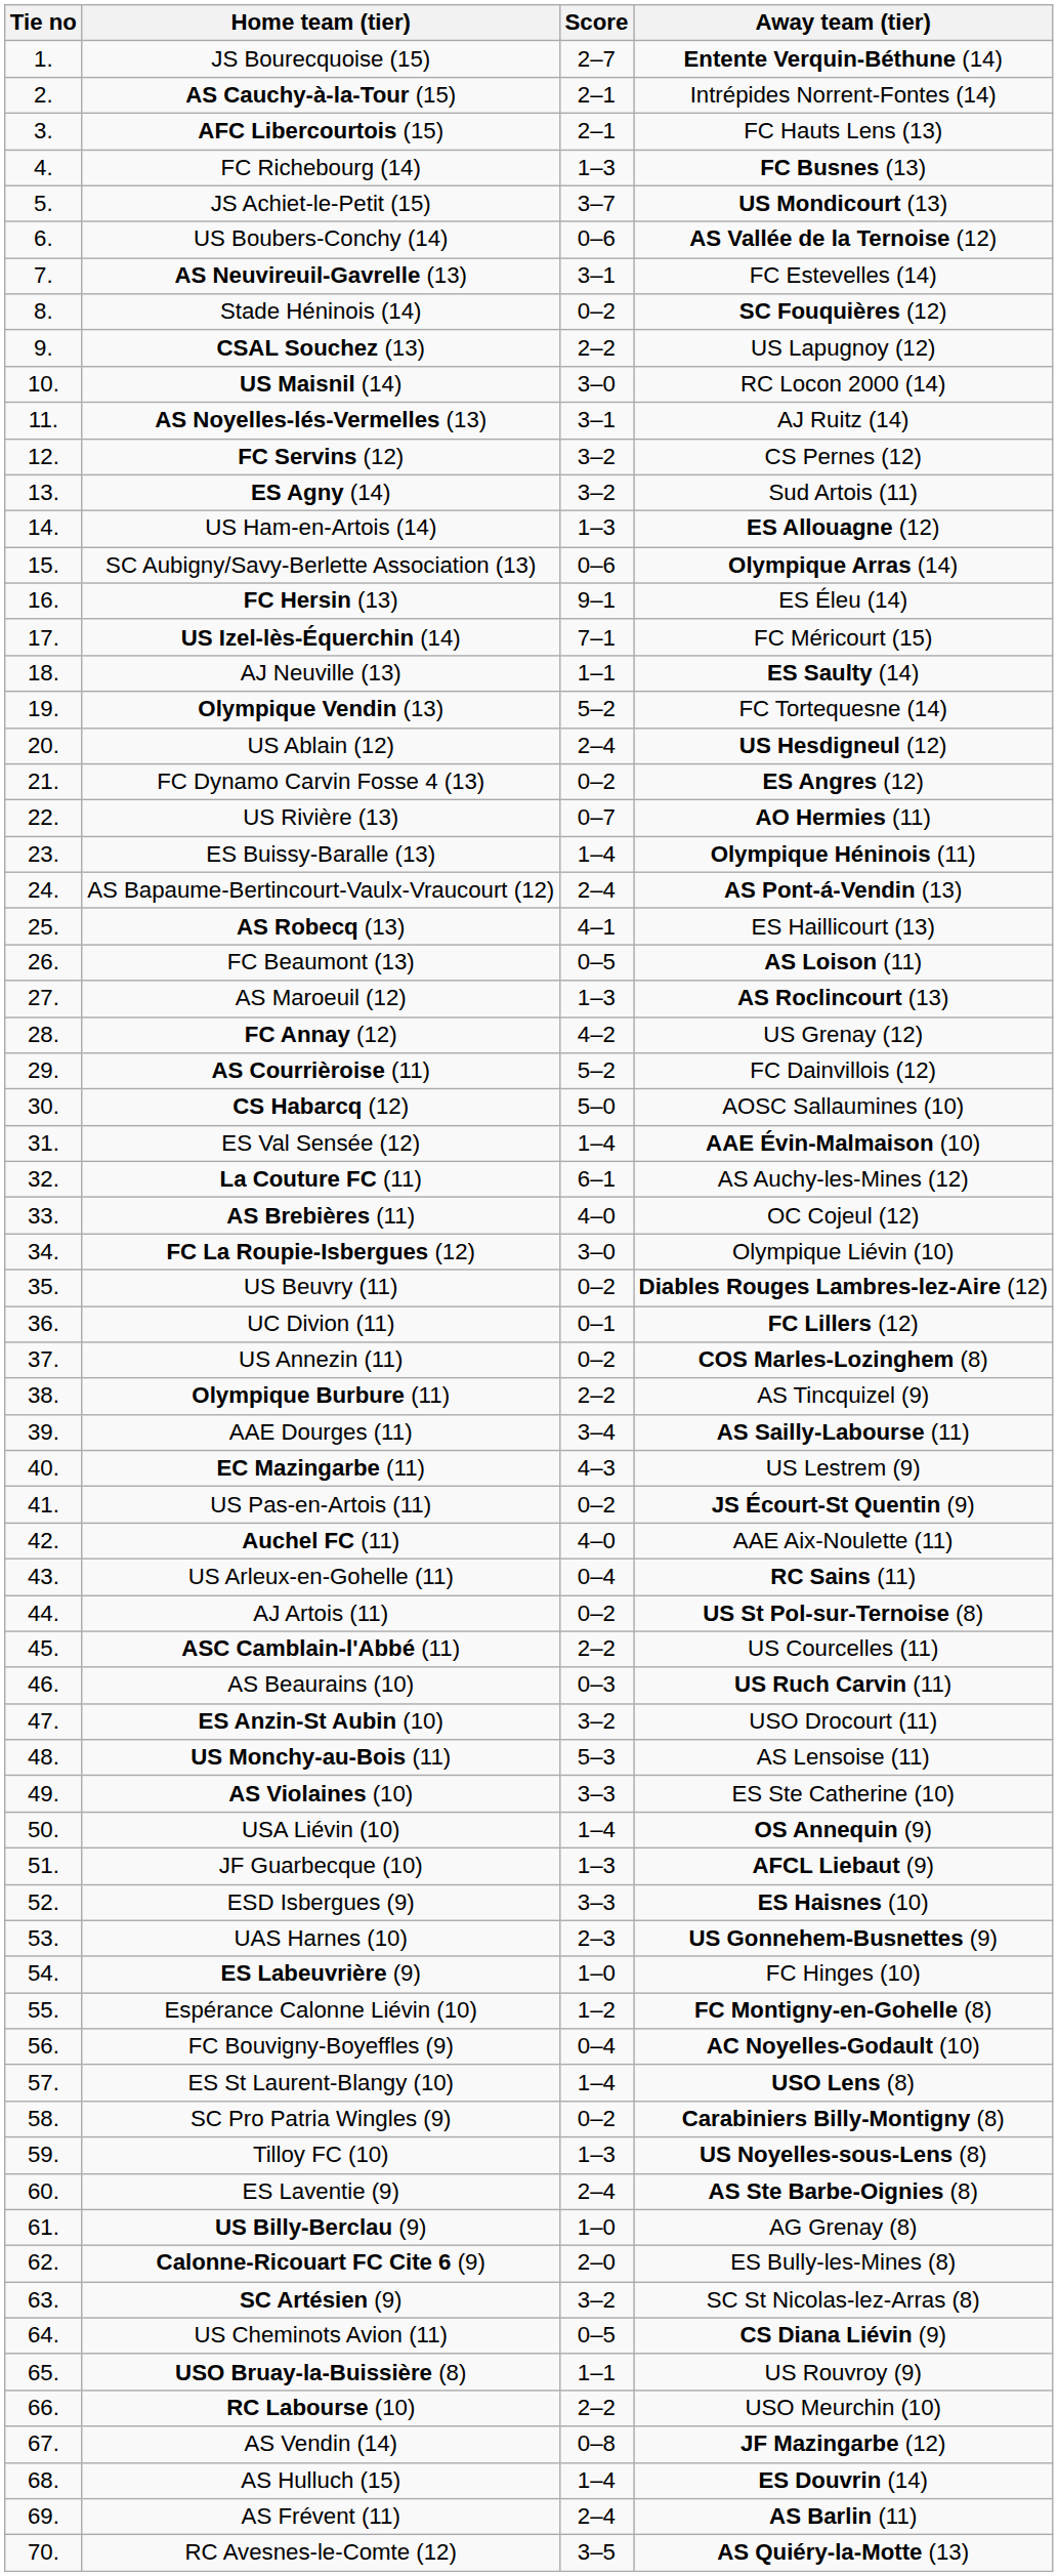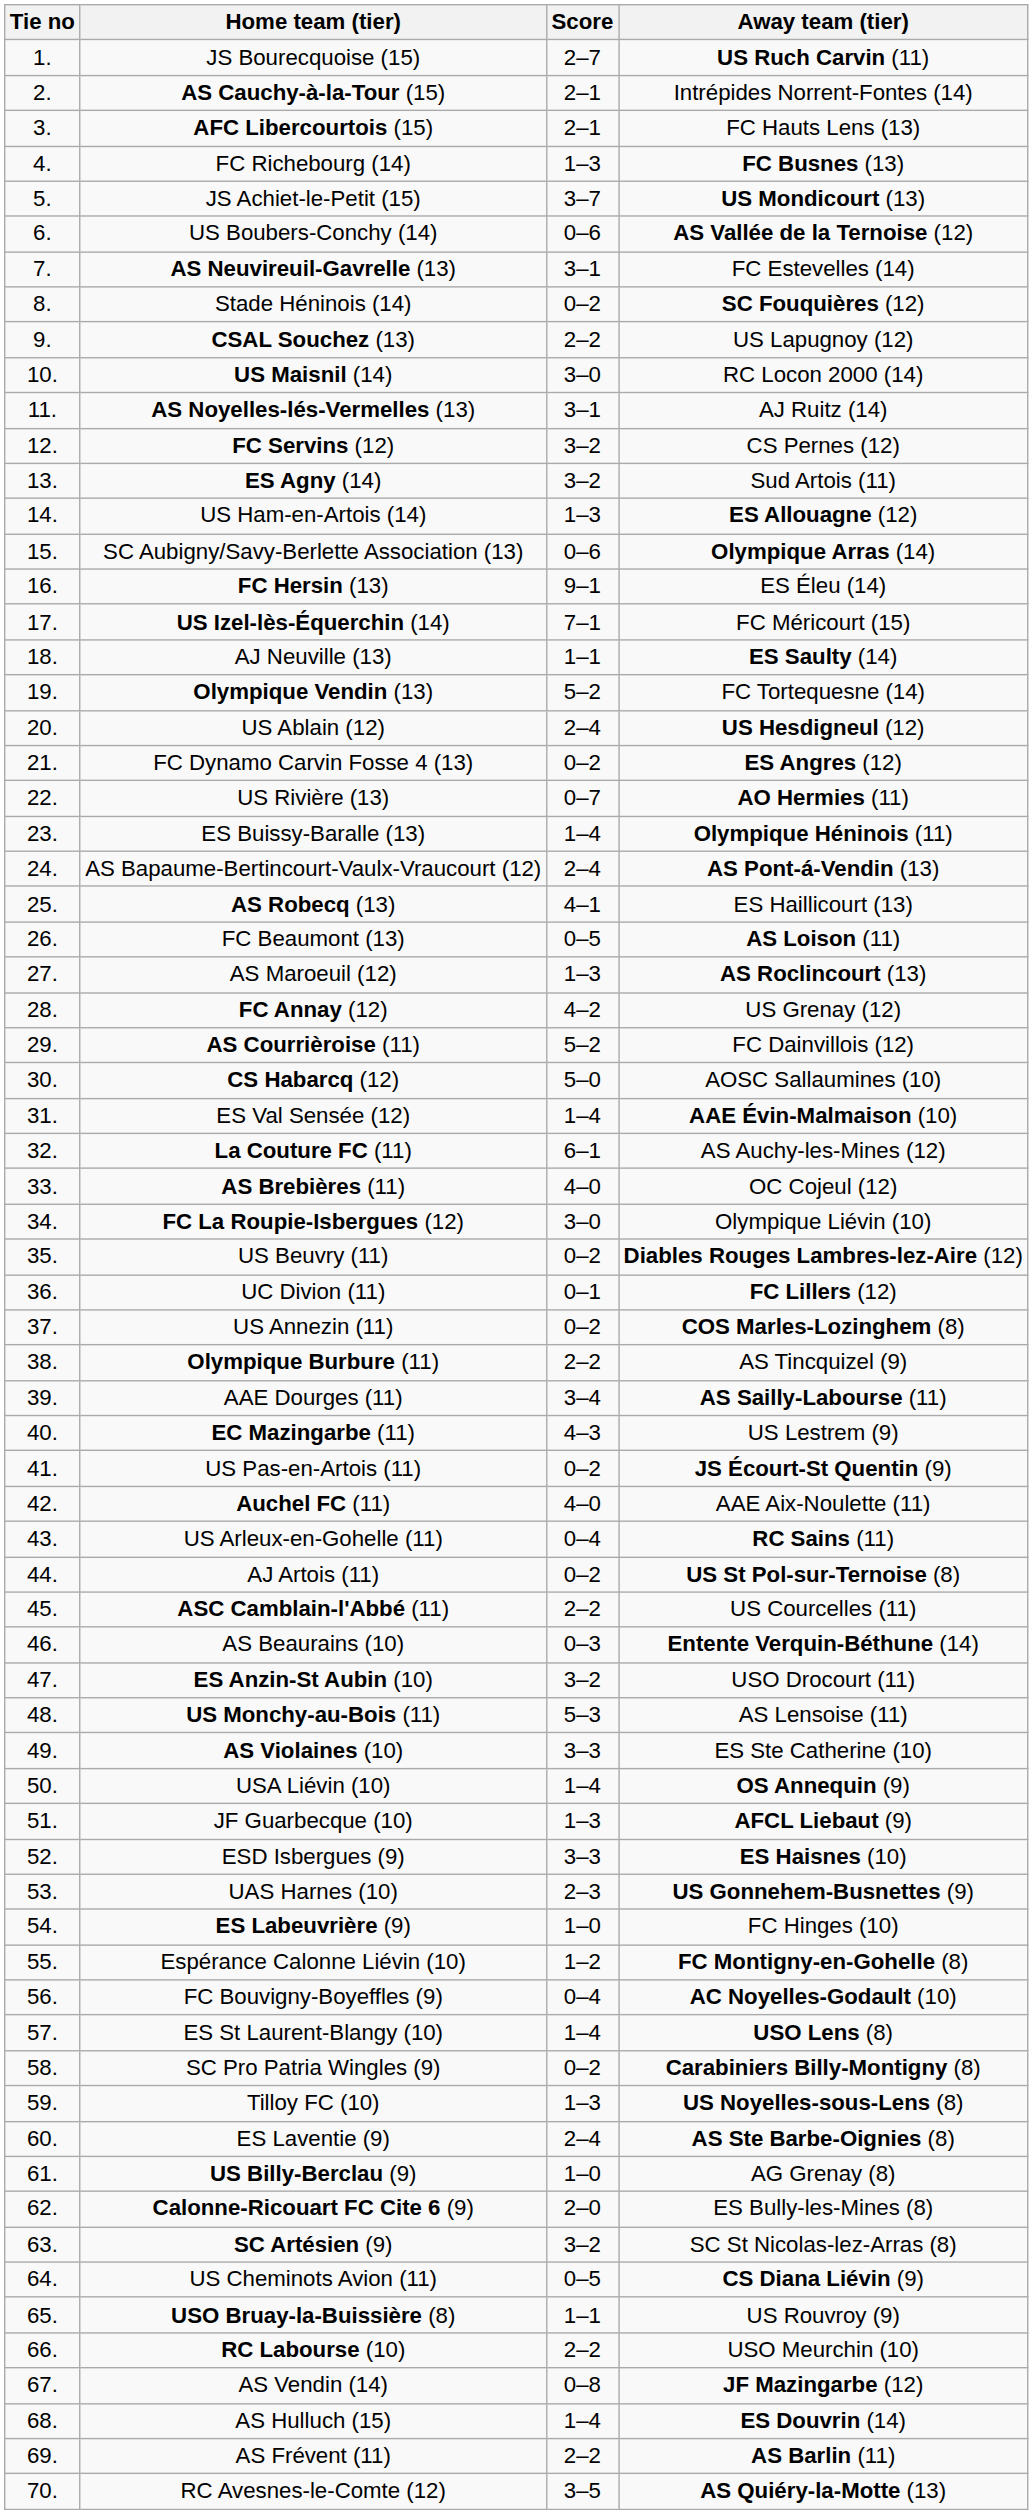JS Bourecquoise (15) | Away team (tier): Entente Verquin-Béthune (14) -> US Ruch Carvin (11)
AS Beaurains (10) | Away team (tier): US Ruch Carvin (11) -> Entente Verquin-Béthune (14)
AS Frévent (11) | Score: 2–4 -> 2–2
